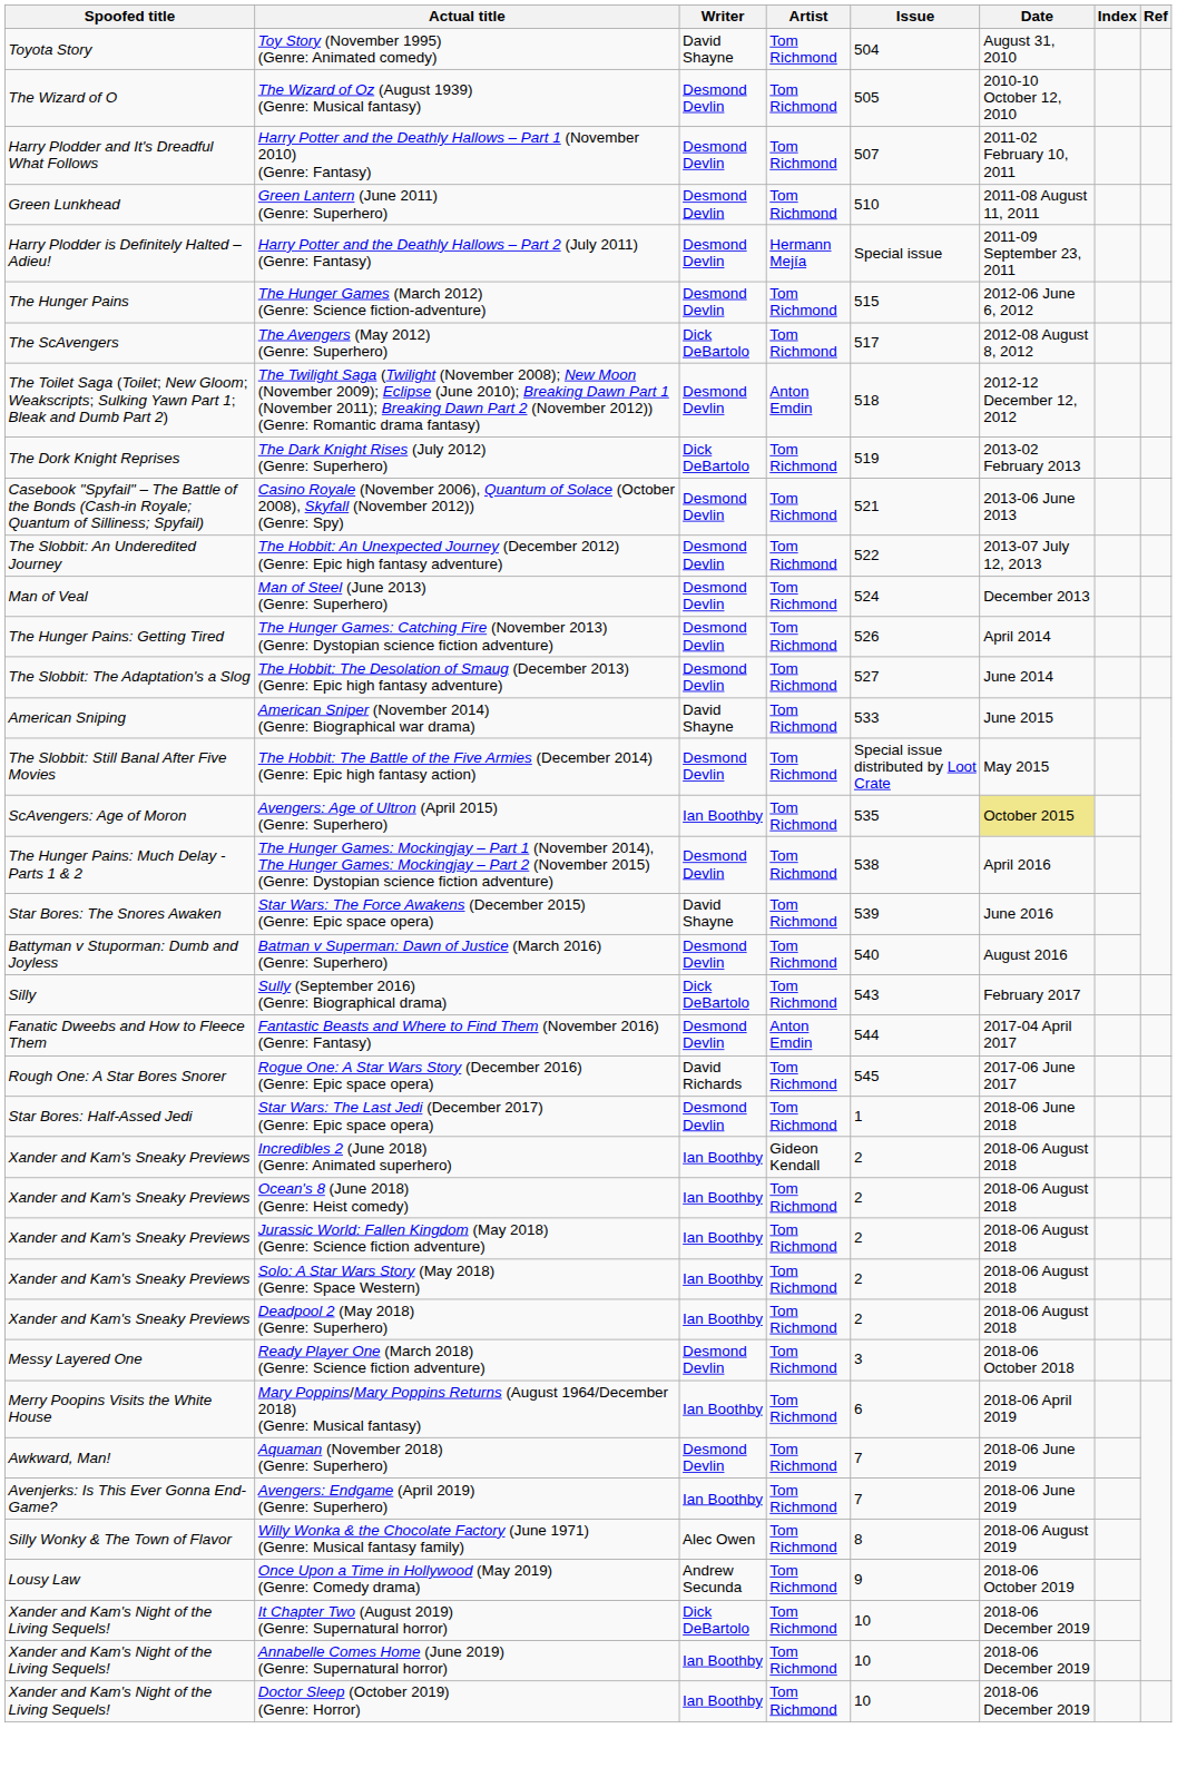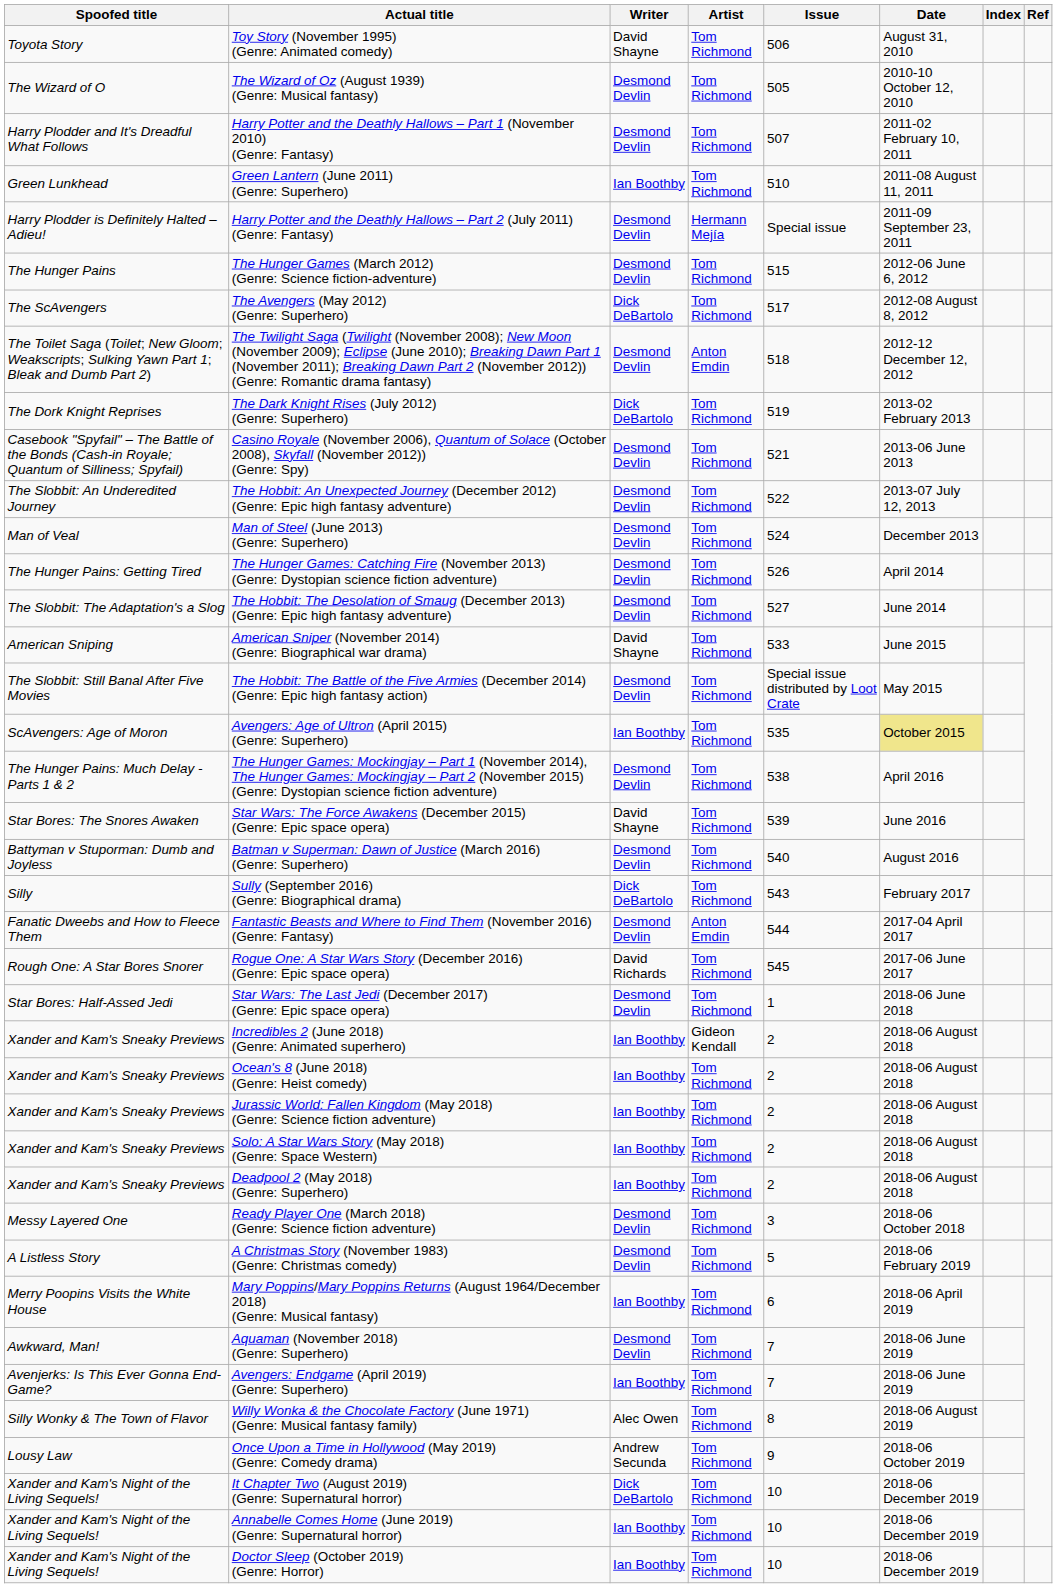Toy Story (November 1995) (Genre: Animated comedy) | Issue: 504 -> 506
Green Lantern (June 2011) (Genre: Superhero) | Writer: Desmond Devlin -> Ian Boothby
+ row: A Listless Story | A Christmas Story (November 1983) (Genre: Christmas comedy) | Desmond Devlin | Tom Richmond | 5 | 2018-06 February 2019
